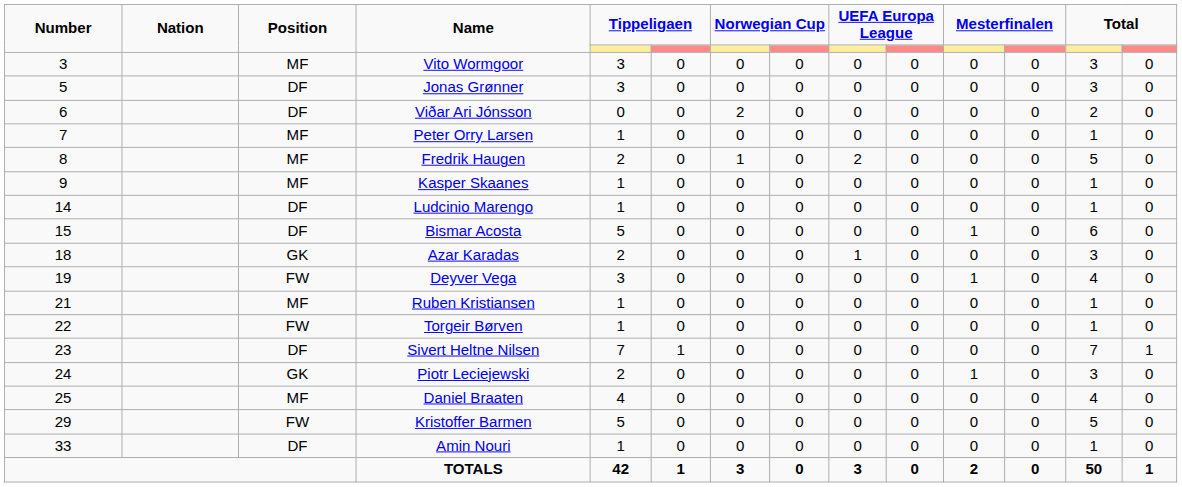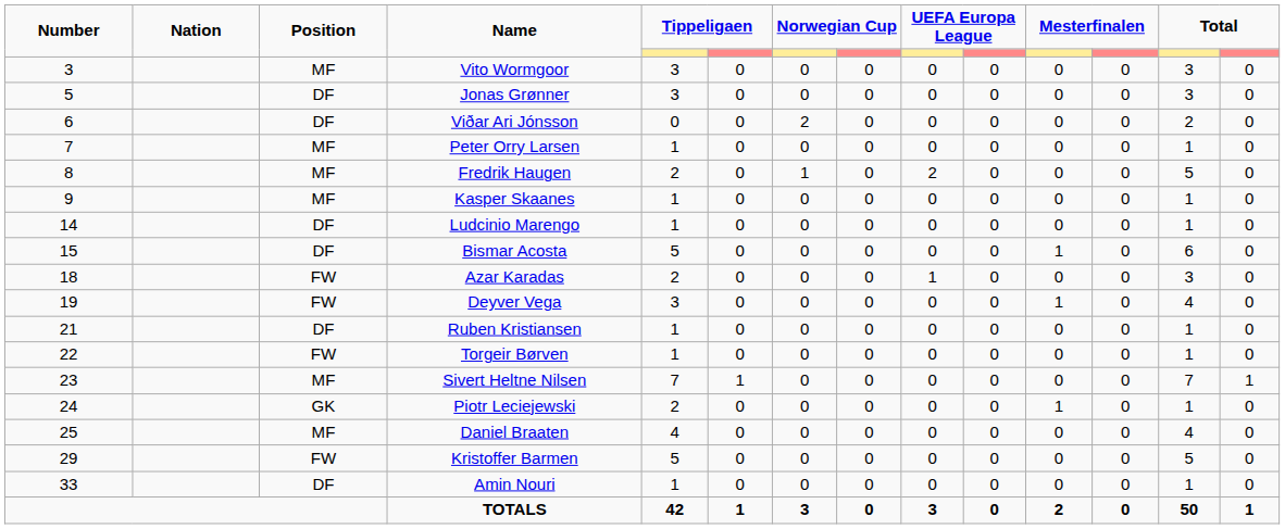Azar Karadas | Position: GK -> FW
Ruben Kristiansen | Position: MF -> DF
Sivert Heltne Nilsen | Position: DF -> MF
Piotr Leciejewski | column 13: 3 -> 1
